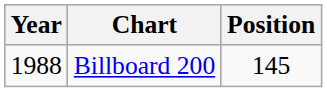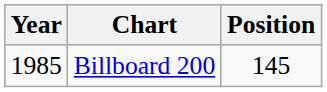Billboard 200 | Year: 1988 -> 1985
